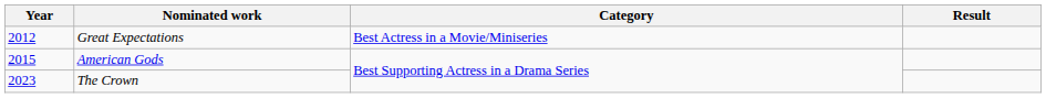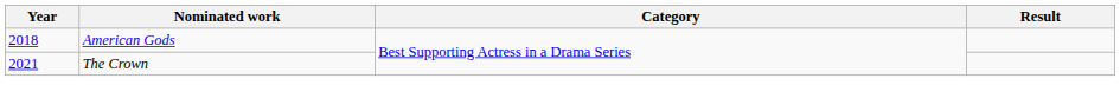- row: 2012 | Great Expectations | Best Actress in a Movie/Miniseries
American Gods | Year: 2015 -> 2018
The Crown | Year: 2023 -> 2021
